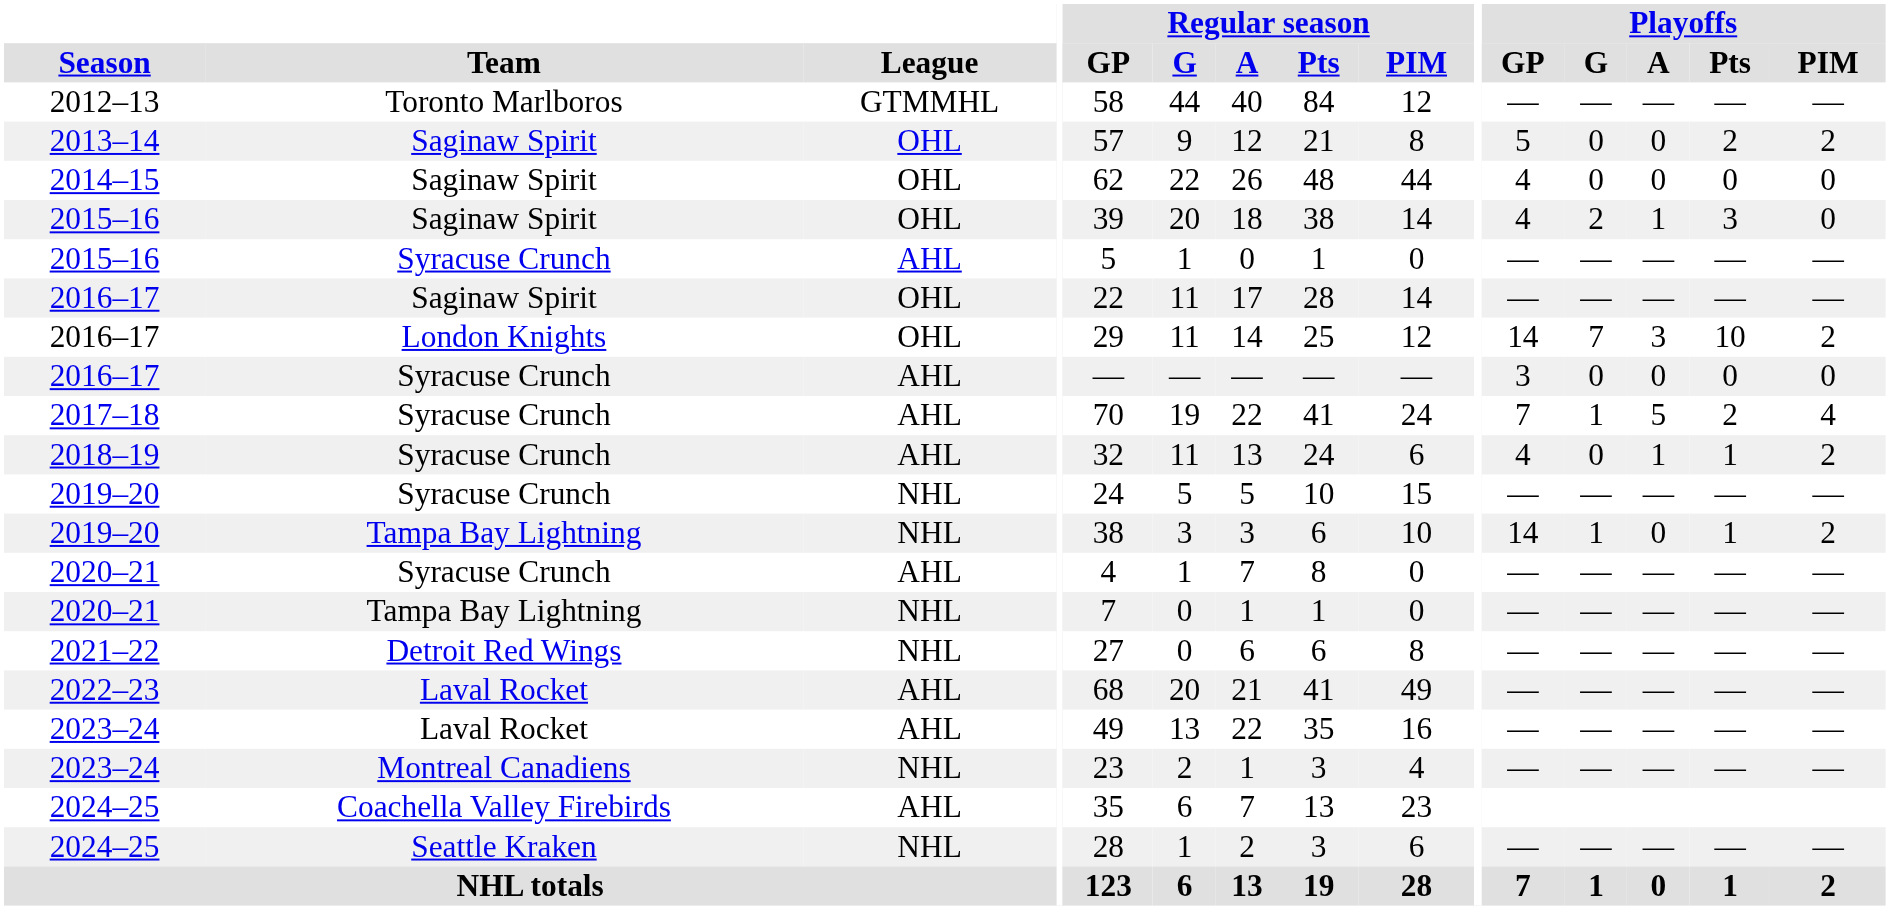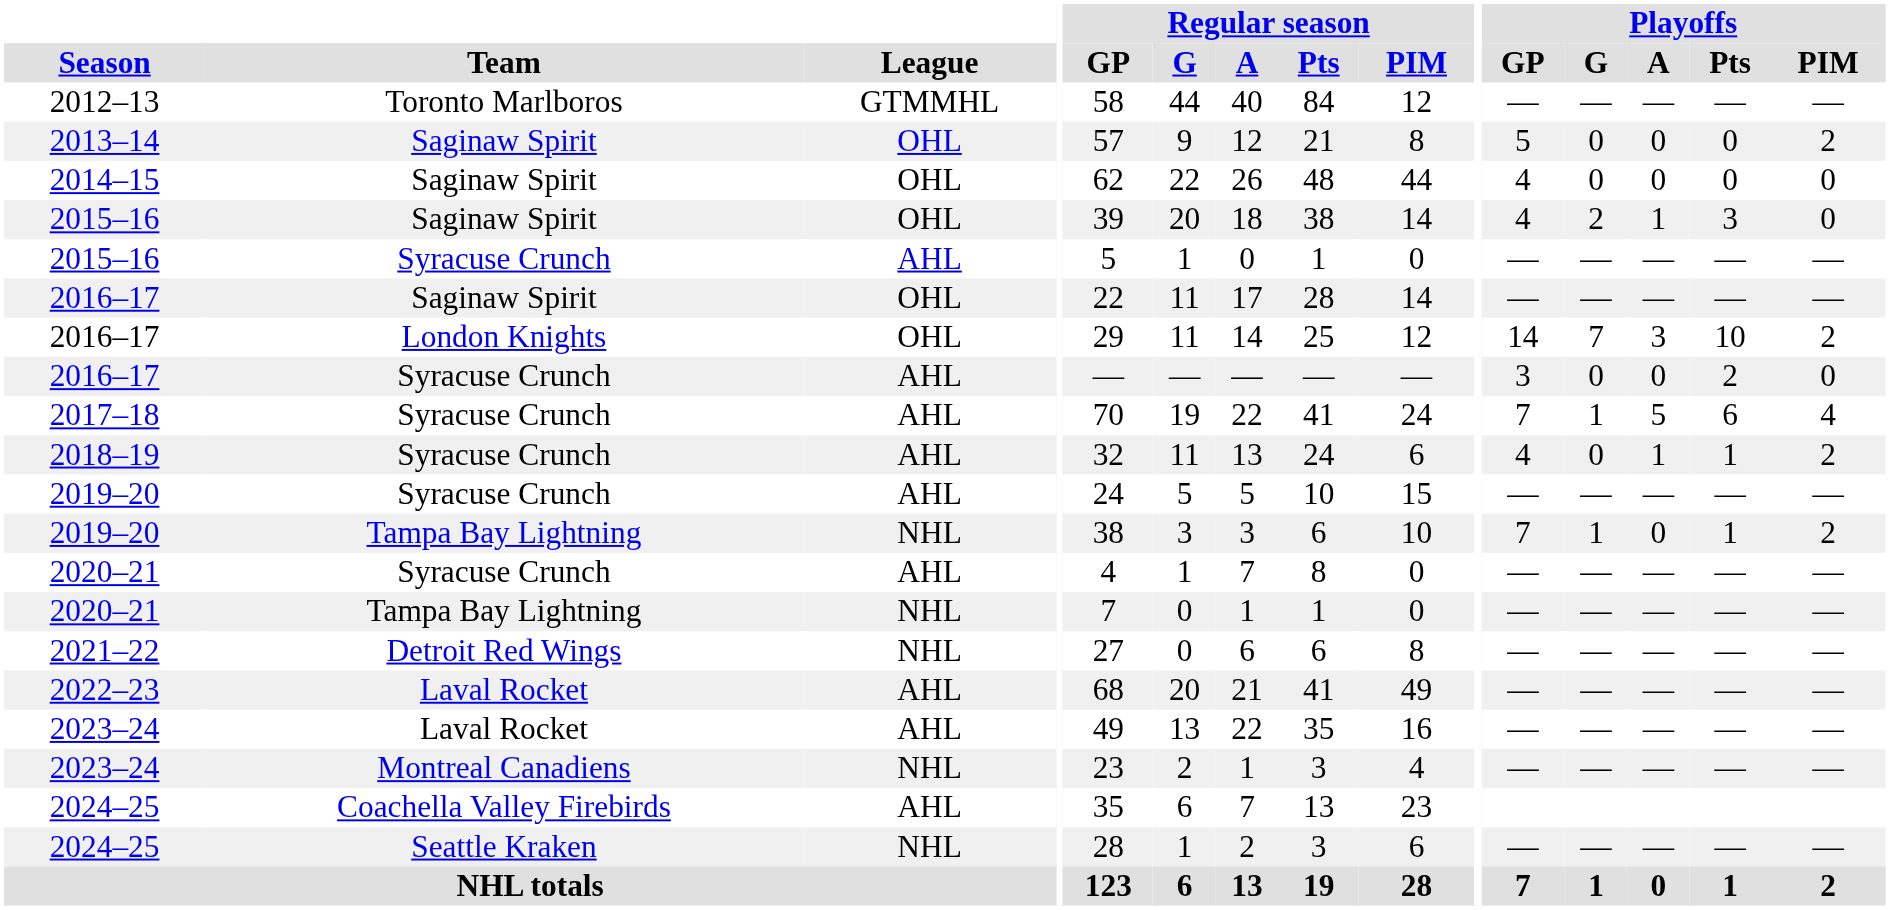2013–14 | Playoffs / Pts: 2 -> 0
2016–17 / Syracuse Crunch | Playoffs / Pts: 0 -> 2
2017–18 | Playoffs / Pts: 2 -> 6
2019–20 / Syracuse Crunch | League: NHL -> AHL
2019–20 / Tampa Bay Lightning | Playoffs / GP: 14 -> 7
